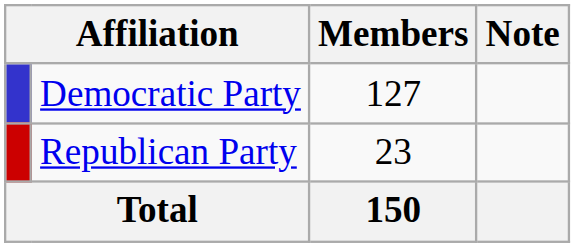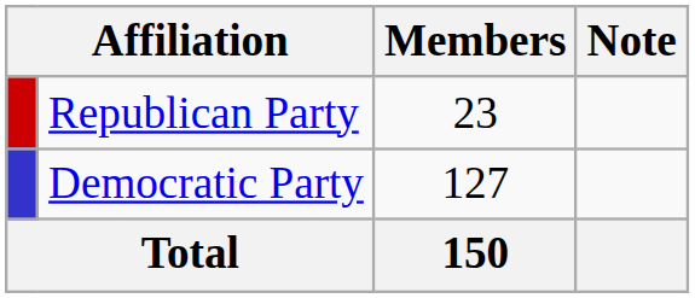rows swapped: Democratic Party <-> Republican Party
